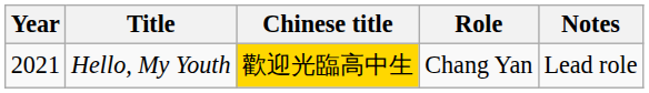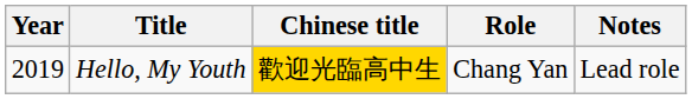Hello, My Youth | Year: 2021 -> 2019
